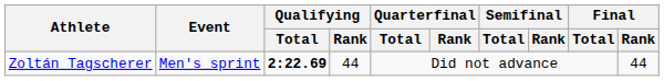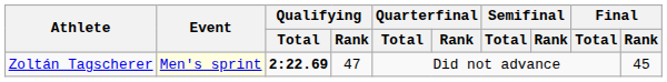Zoltán Tagscherer | Event: no background -> lightyellow background
Zoltán Tagscherer | Qualifying / Rank: 44 -> 47
Zoltán Tagscherer | Final / Rank: 44 -> 45
